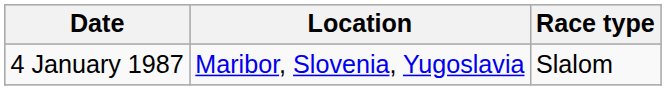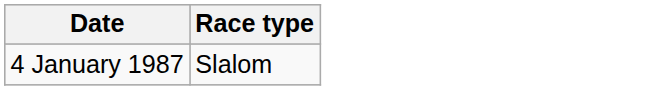- column: Location | Maribor, Slovenia, Yugoslavia
